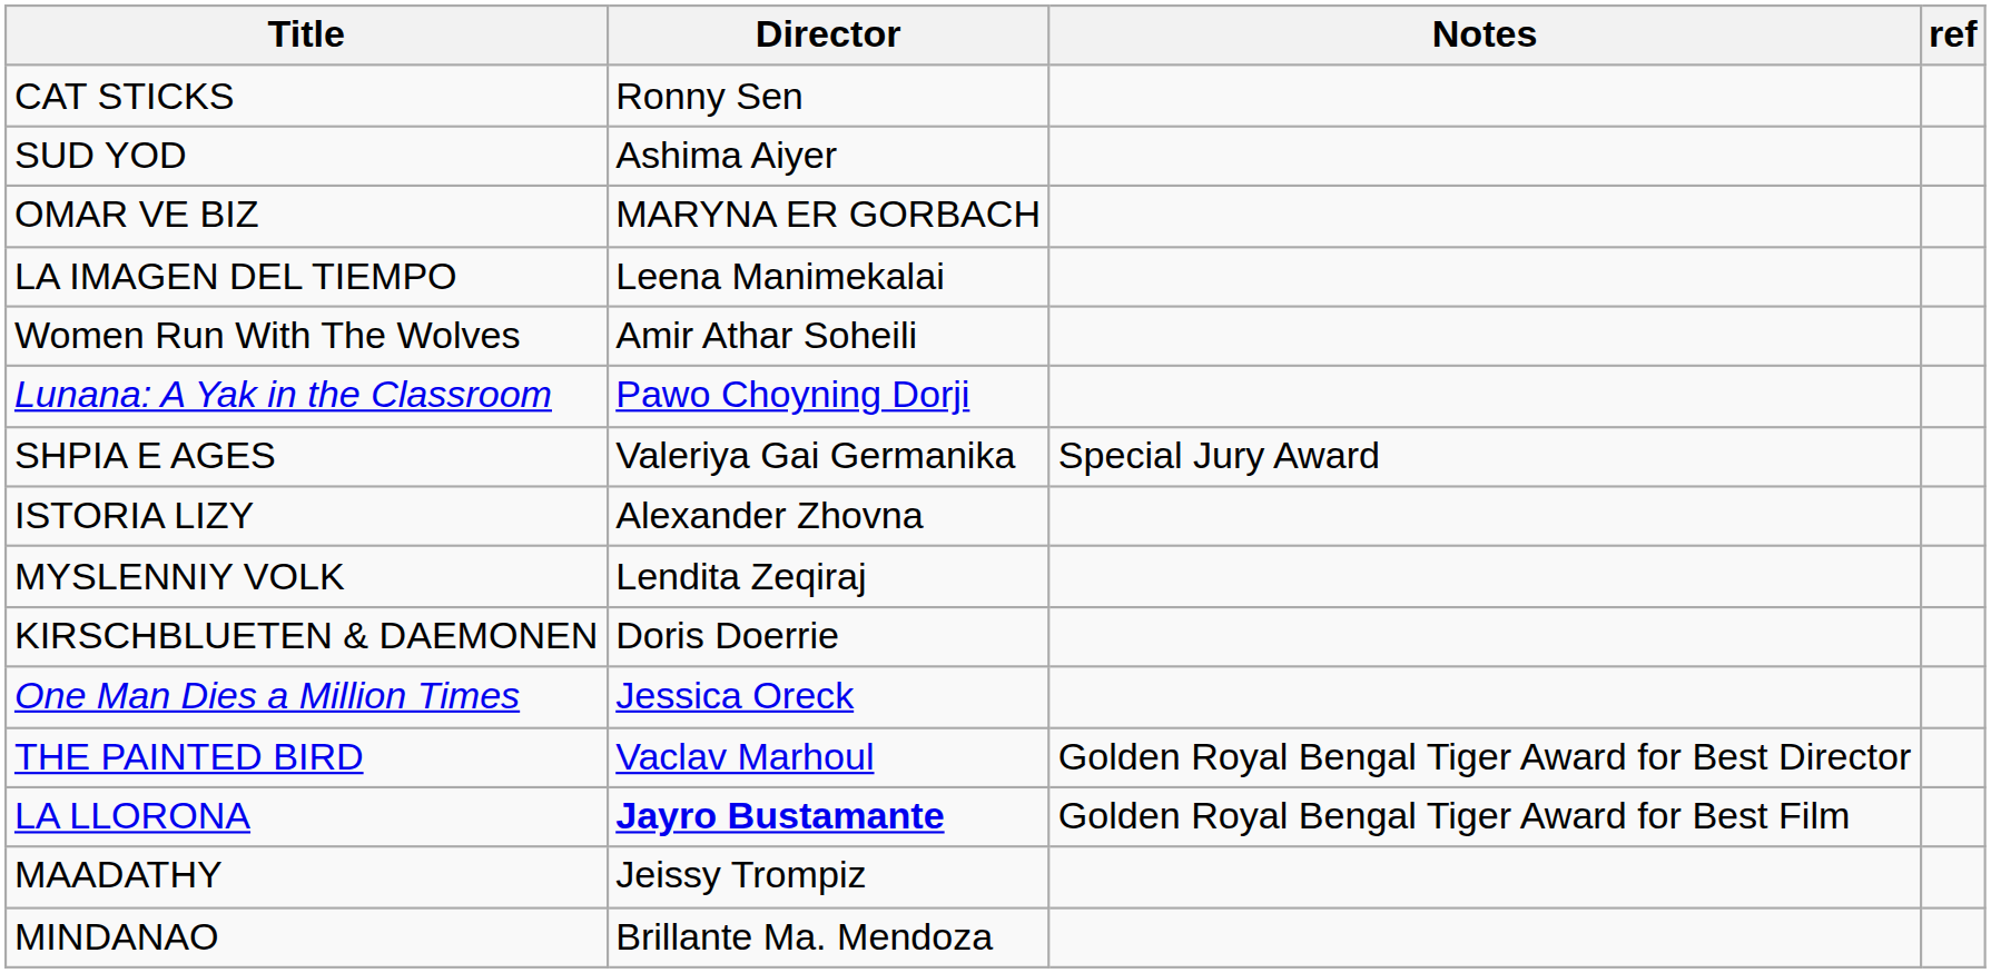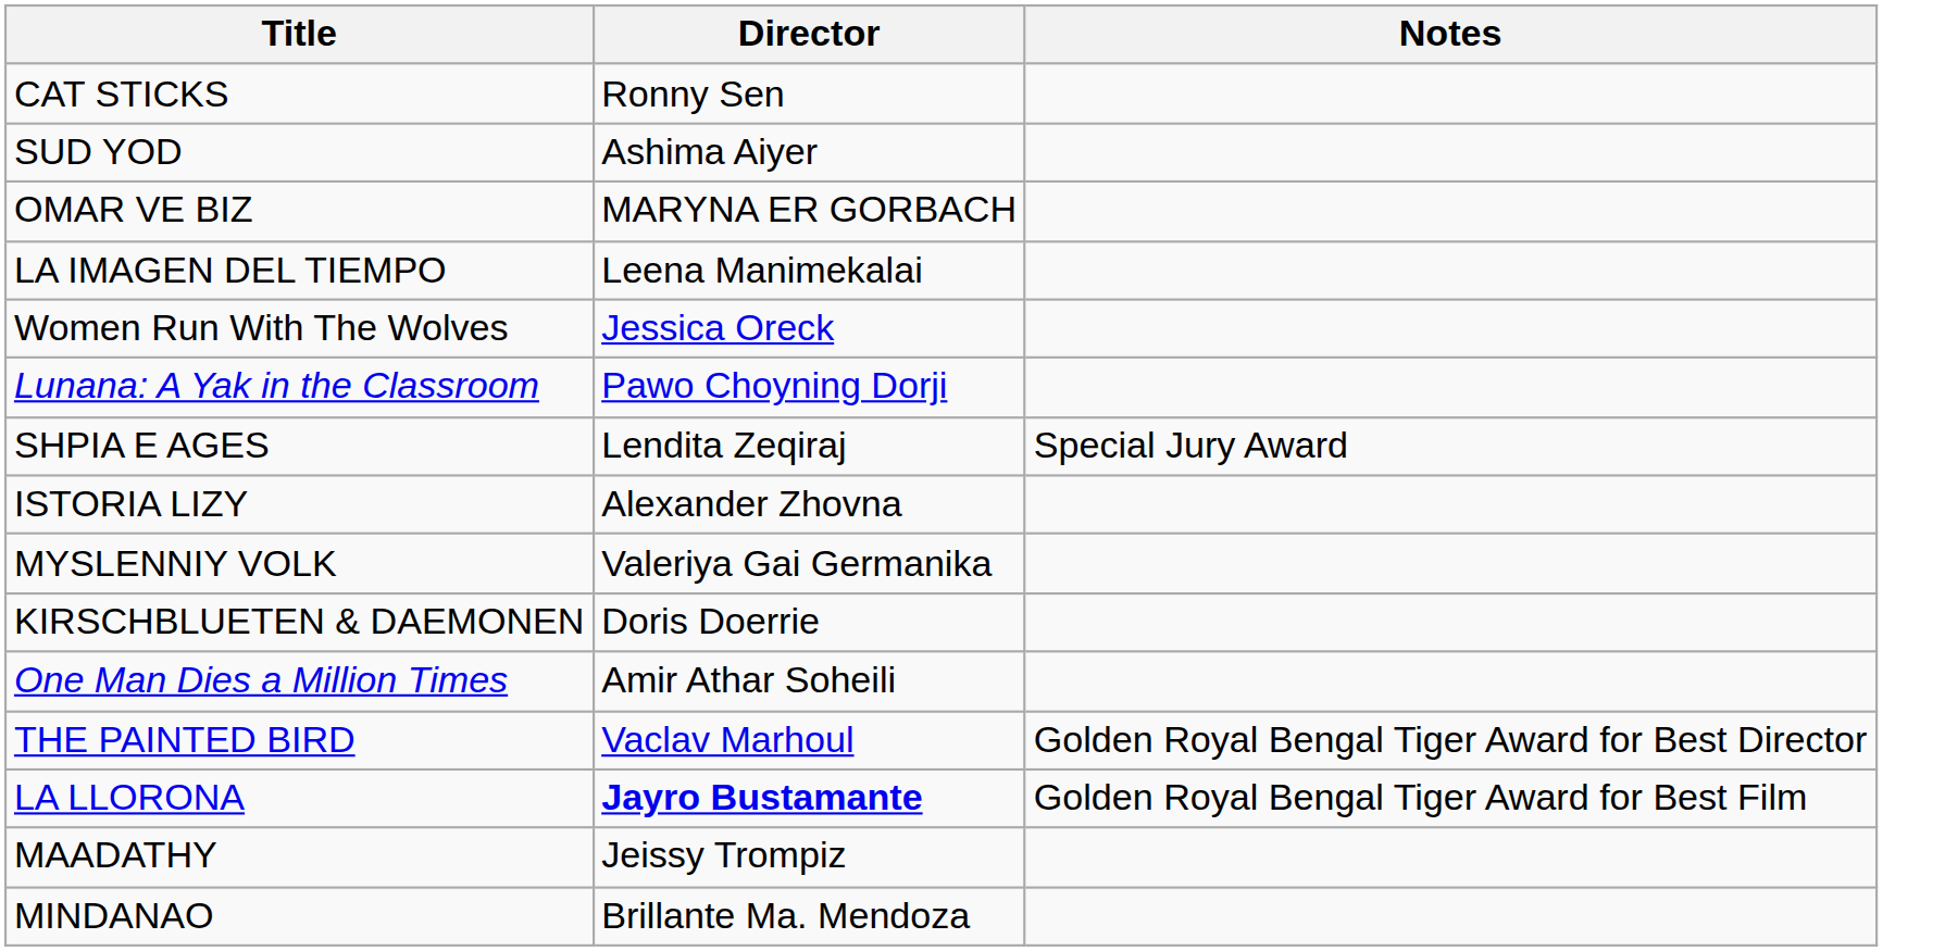- column: ref
Women Run With The Wolves | Director: Amir Athar Soheili -> Jessica Oreck
SHPIA E AGES | Director: Valeriya Gai Germanika -> Lendita Zeqiraj
MYSLENNIY VOLK | Director: Lendita Zeqiraj -> Valeriya Gai Germanika
One Man Dies a Million Times | Director: Jessica Oreck -> Amir Athar Soheili
